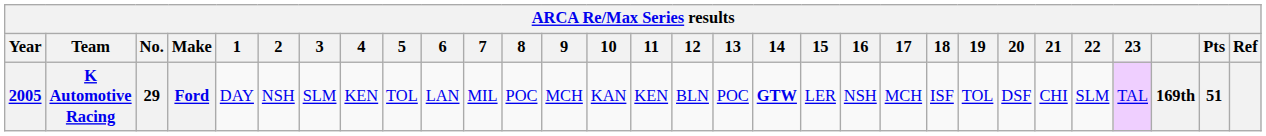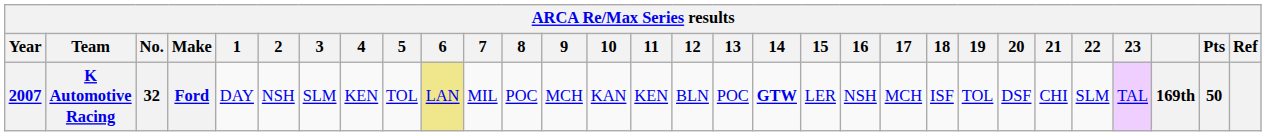K Automotive Racing | Year: 2005 -> 2007
K Automotive Racing | No.: 29 -> 32
K Automotive Racing | 6: no background -> khaki background
K Automotive Racing | Pts: 51 -> 50
